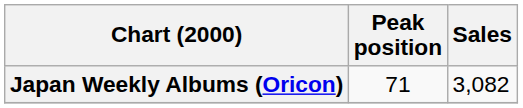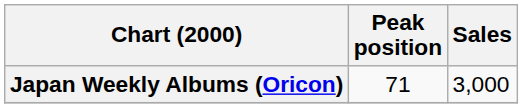Japan Weekly Albums (Oricon) | Sales: 3,082 -> 3,000
